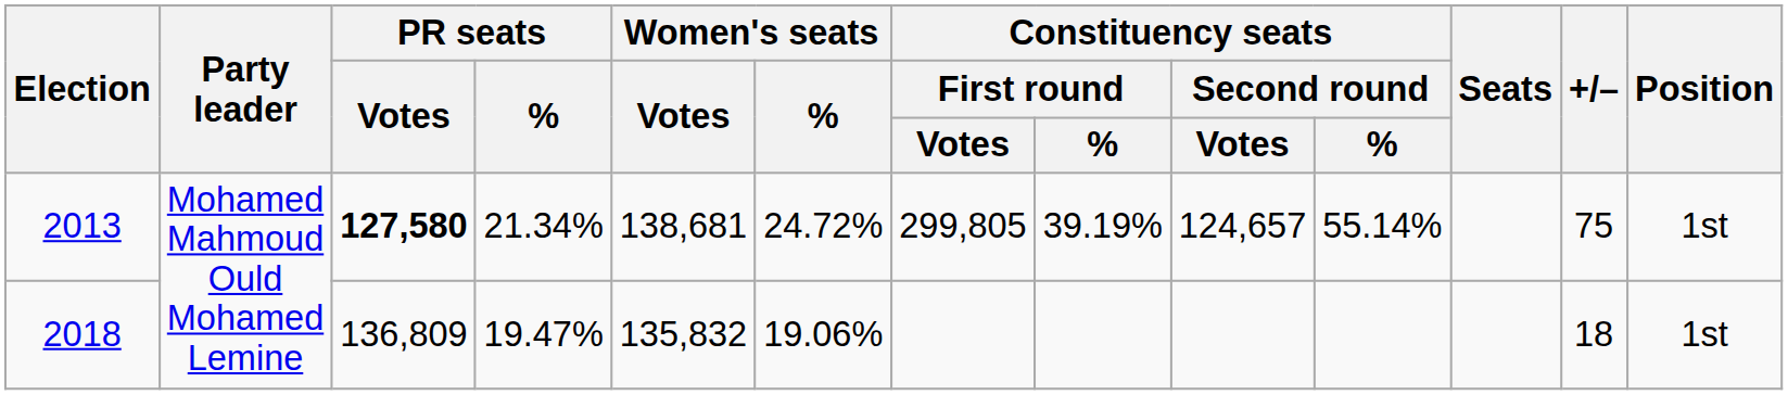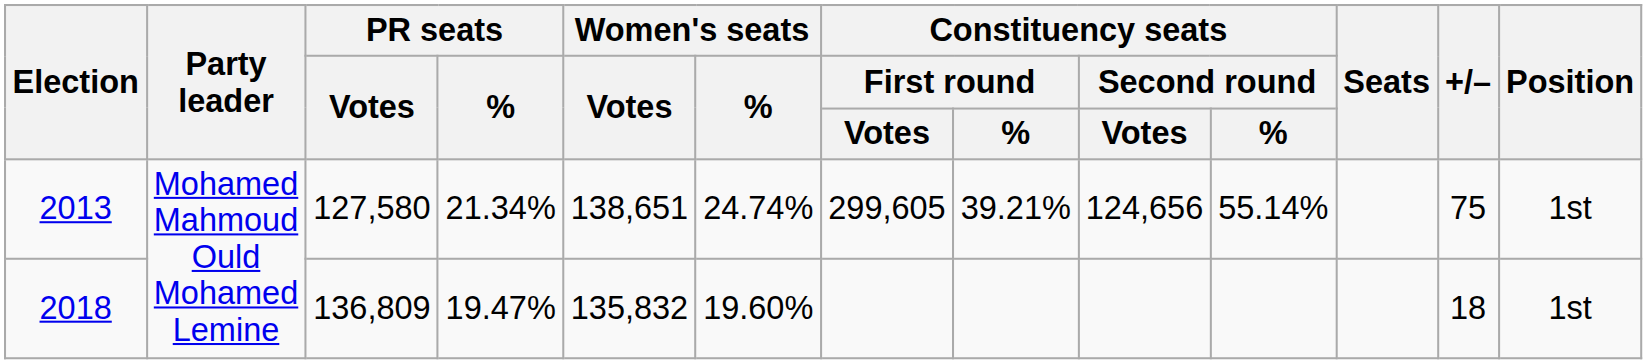2013 | PR seats / Votes: bold -> normal
2013 | Women's seats / Votes: 138,681 -> 138,651
2013 | Women's seats / %: 24.72% -> 24.74%
2013 | Constituency seats / First round / Votes: 299,805 -> 299,605
2013 | Constituency seats / First round / %: 39.19% -> 39.21%
2013 | Constituency seats / Second round / Votes: 124,657 -> 124,656
2018 | Women's seats / %: 19.06% -> 19.60%
